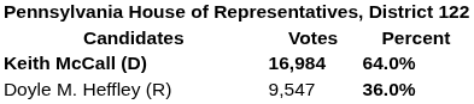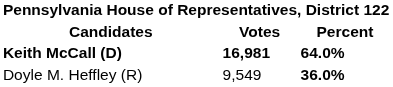Keith McCall (D) | Votes: 16,984 -> 16,981
Doyle M. Heffley (R) | Votes: 9,547 -> 9,549
